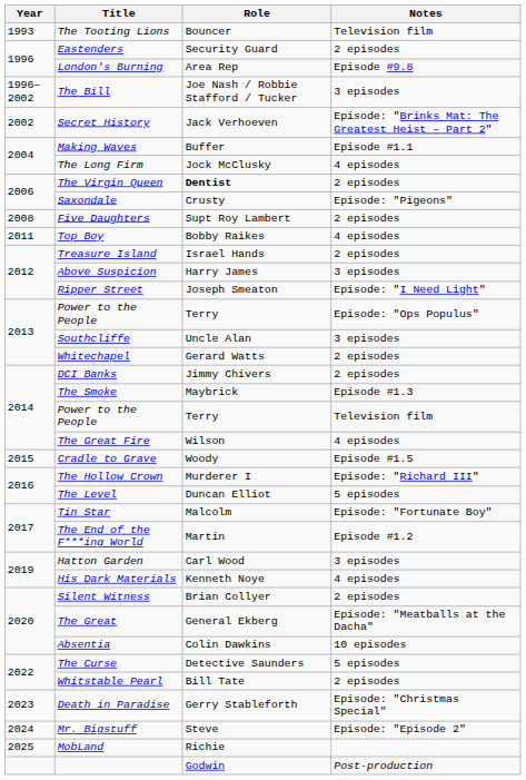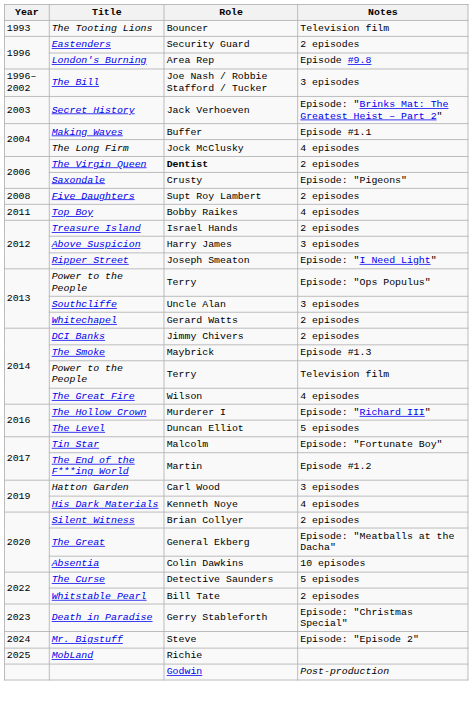Secret History | Year: 2002 -> 2003
- row: 2015 | Cradle to Grave | Woody | Episode #1.5
